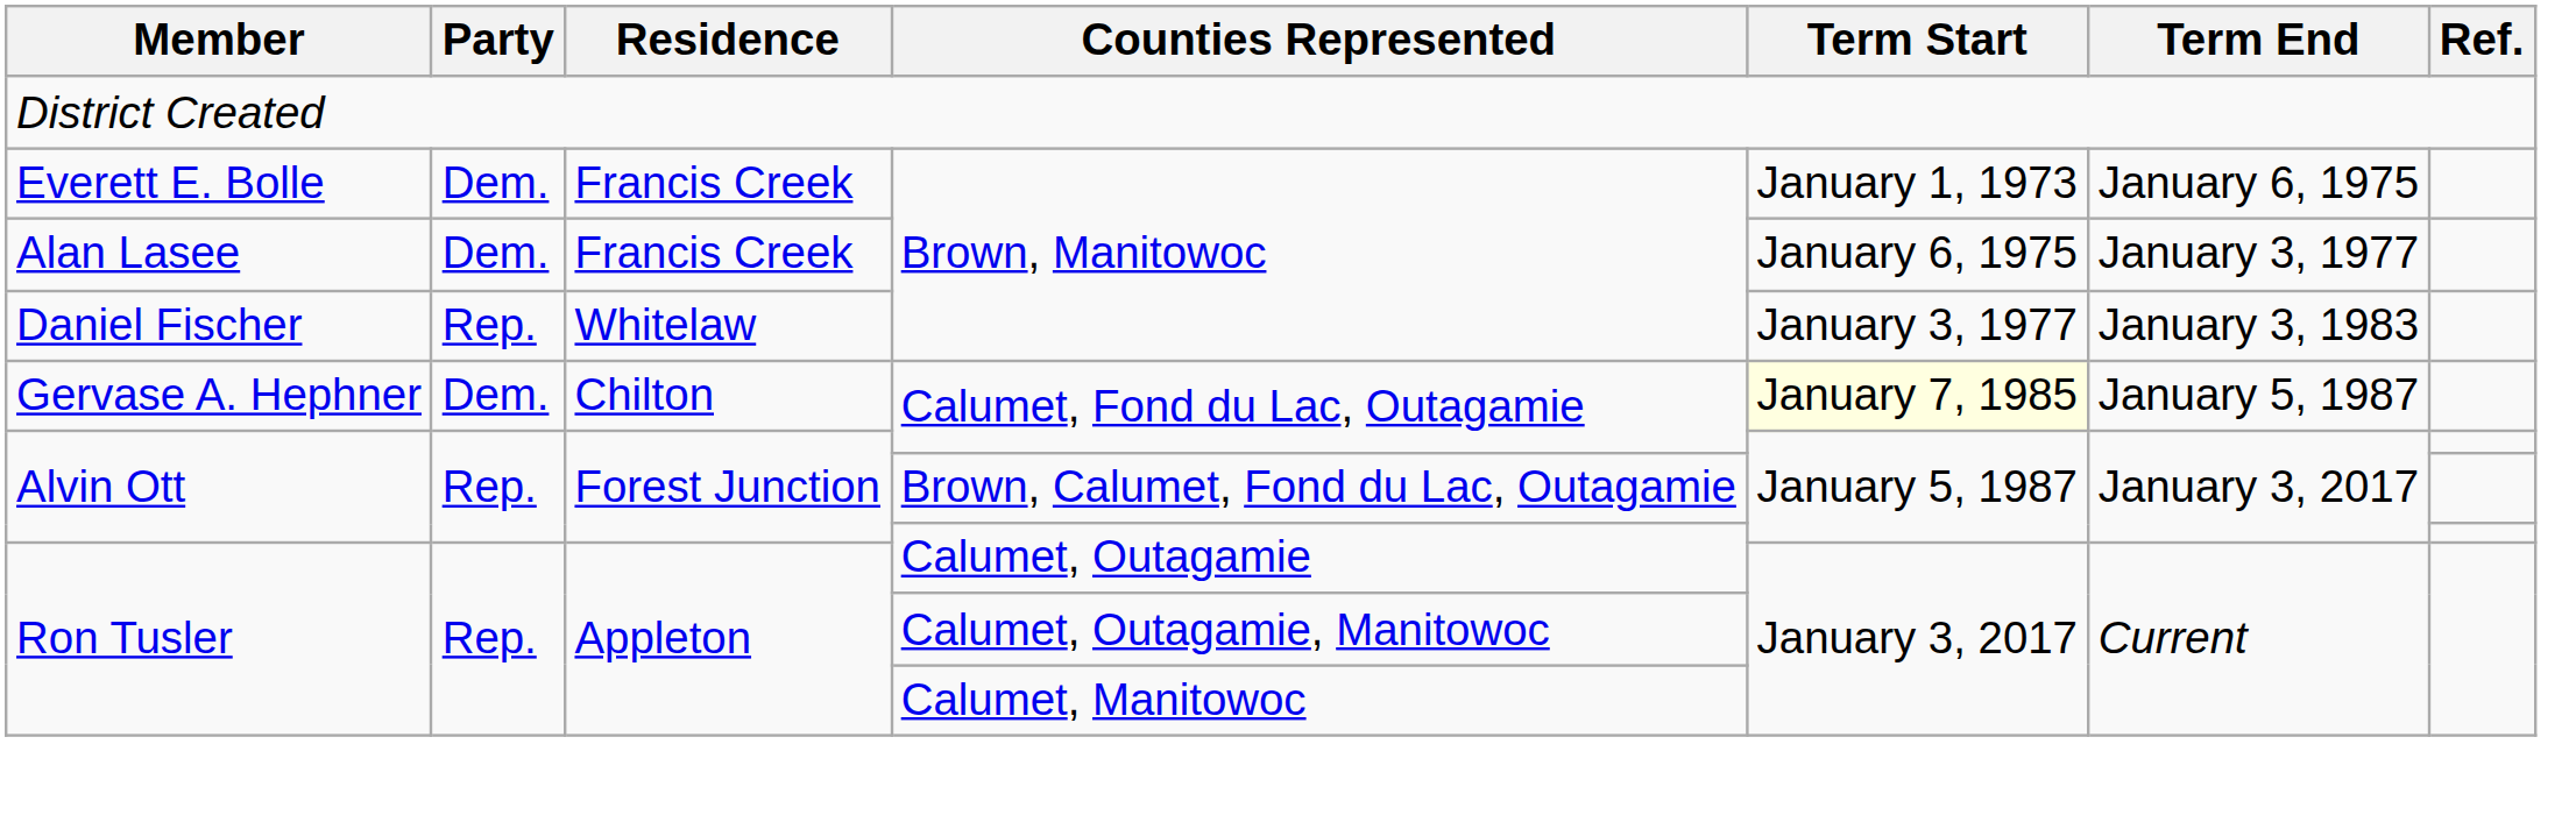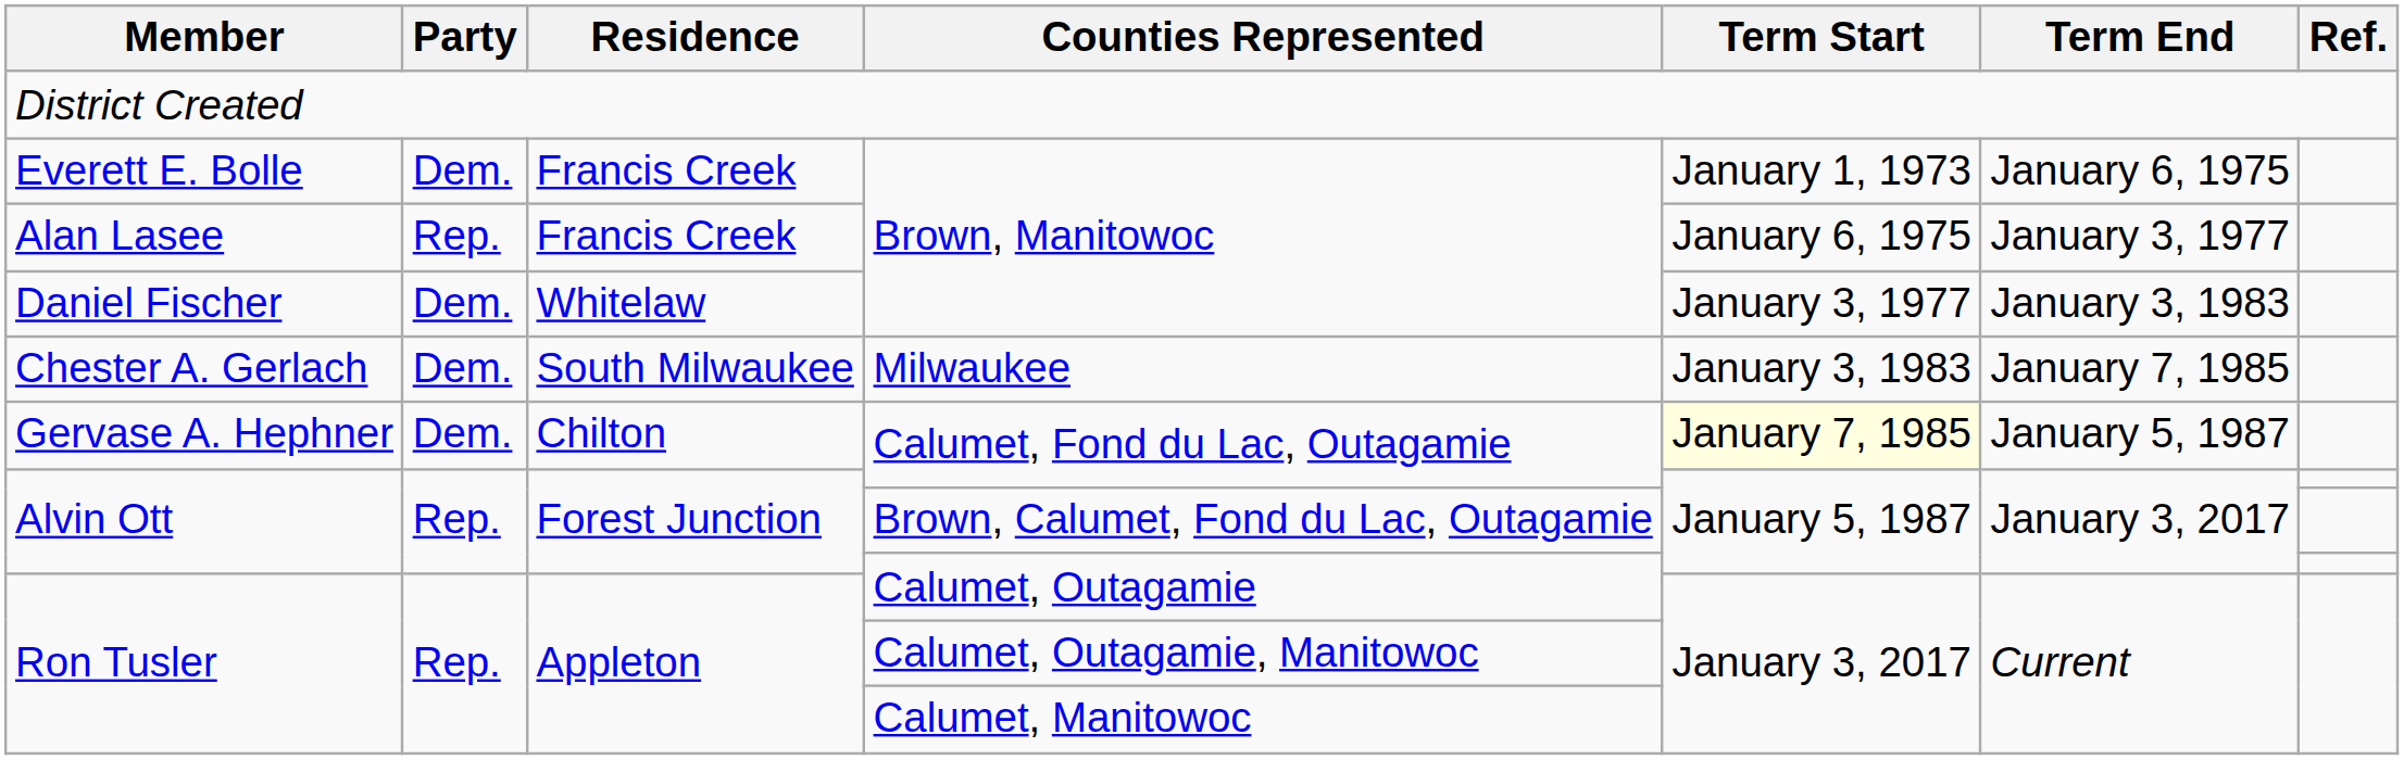Alan Lasee | Party: Dem. -> Rep.
Daniel Fischer | Party: Rep. -> Dem.
+ row: Chester A. Gerlach | Dem. | South Milwaukee | Milwaukee | January 3, 1983 | January 7, 1985
